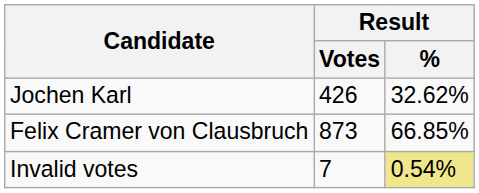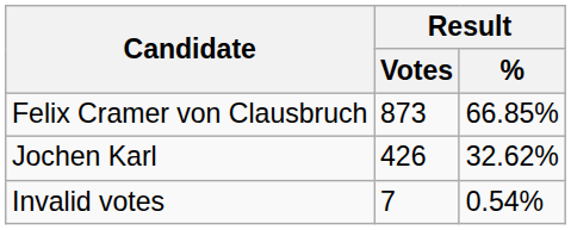rows swapped: Felix Cramer von Clausbruch <-> Jochen Karl
Invalid votes | Result / %: khaki background -> no background
